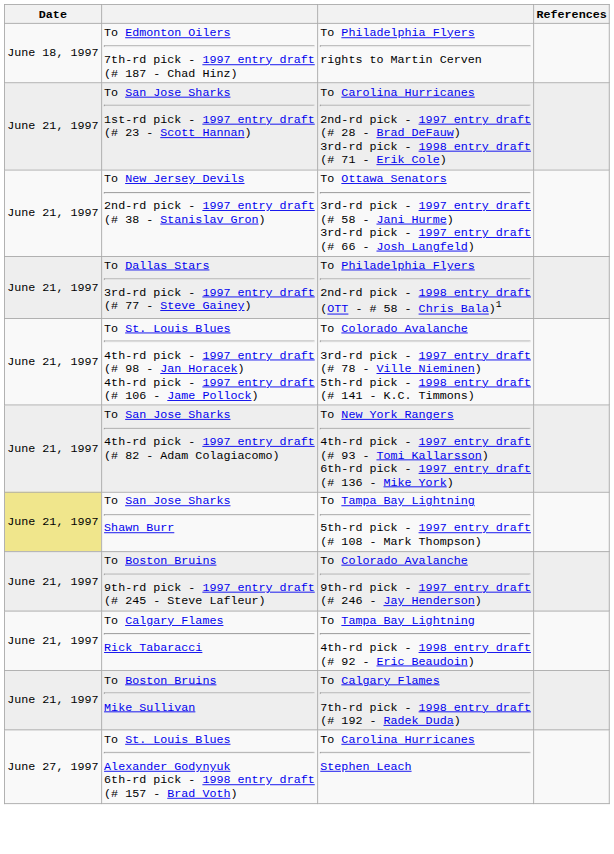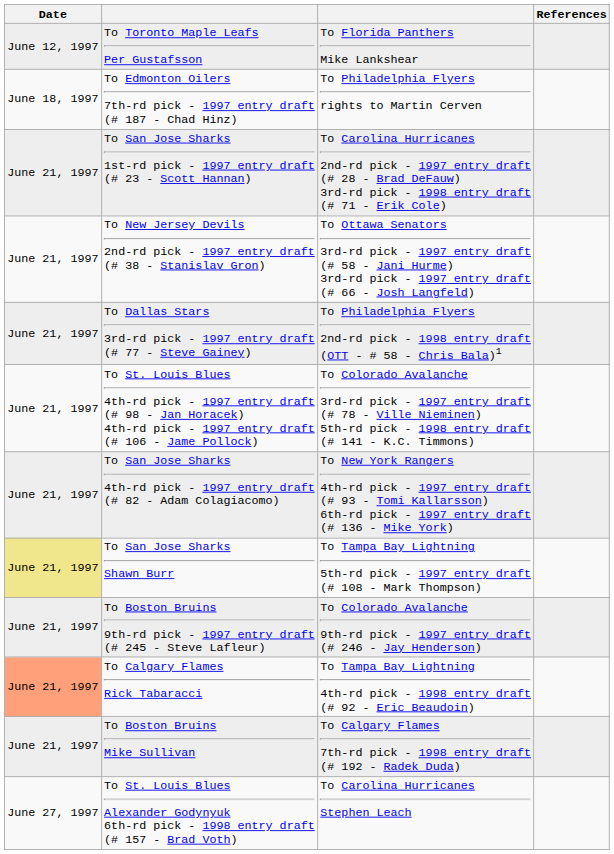+ row: June 12, 1997 | To Toronto Maple Leafs Per Gustafsson | To Florida Panthers Mike Lankshear
To Calgary Flames Rick Tabaracci | Date: no background -> lightsalmon background
